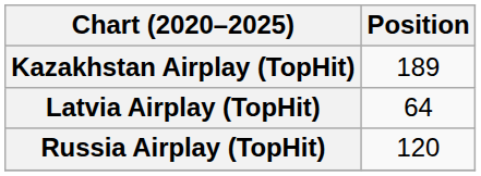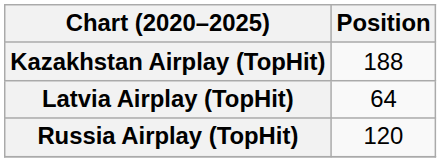Kazakhstan Airplay (TopHit) | Position: 189 -> 188
